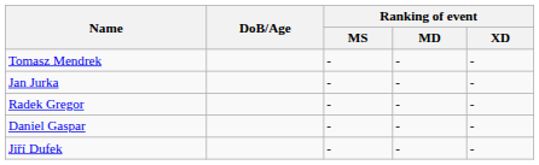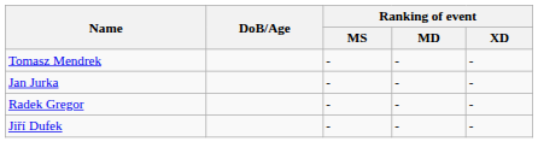- row: Daniel Gaspar | - | - | -
